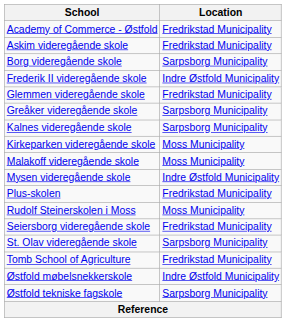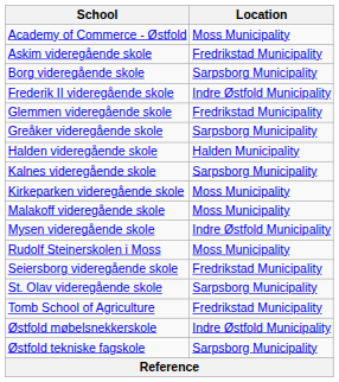Academy of Commerce - Østfold | Location: Fredrikstad Municipality -> Moss Municipality
+ row: Halden videregående skole | Halden Municipality
- row: Plus-skolen | Fredrikstad Municipality
